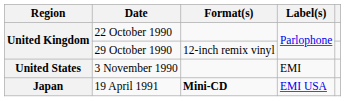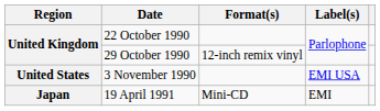3 November 1990 | Label(s): EMI -> EMI USA
19 April 1991 | Format(s): bold -> normal
19 April 1991 | Label(s): EMI USA -> EMI
